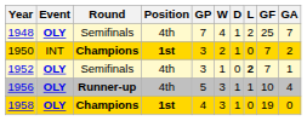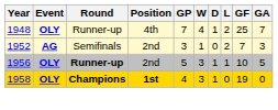1948 | Round: Semifinals -> Runner-up
- row: 1950 | INT | Champions | 1st | 3 | 2 | 1 | 0 | 7 | 2
1952 | Event: OLY -> AG
1952 | Position: 4th -> 2nd
1952 | L: bold -> normal
1952 | GA: 1 -> 3
1956 | Position: 4th -> 2nd
1956 | GA: 4 -> 5
